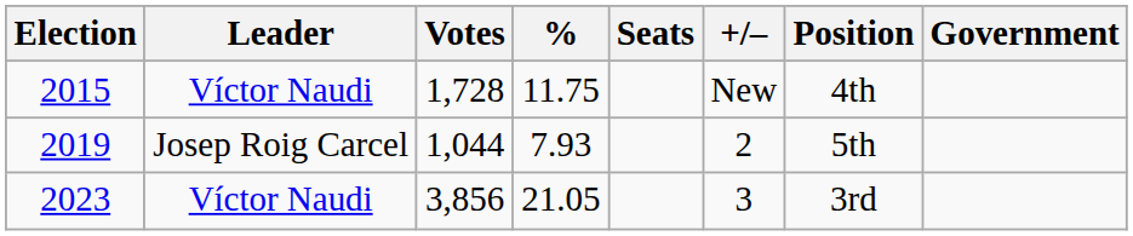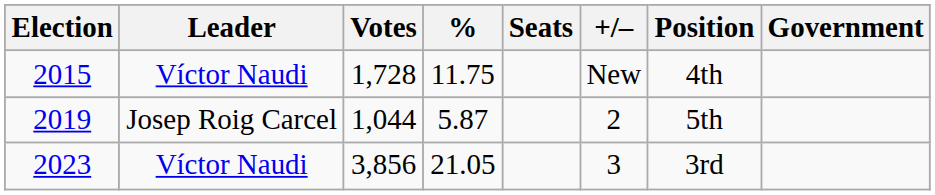2019 | %: 7.93 -> 5.87
